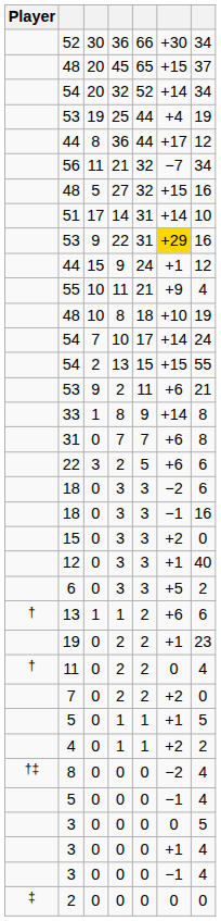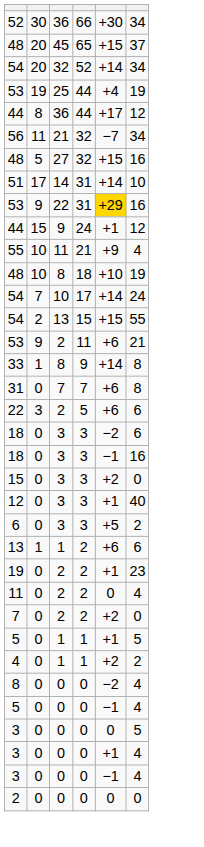- column: Player | † | † | †‡ | ‡
